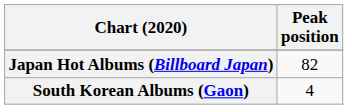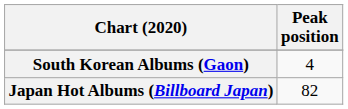rows swapped: Japan Hot Albums (Billboard Japan) <-> South Korean Albums (Gaon)
